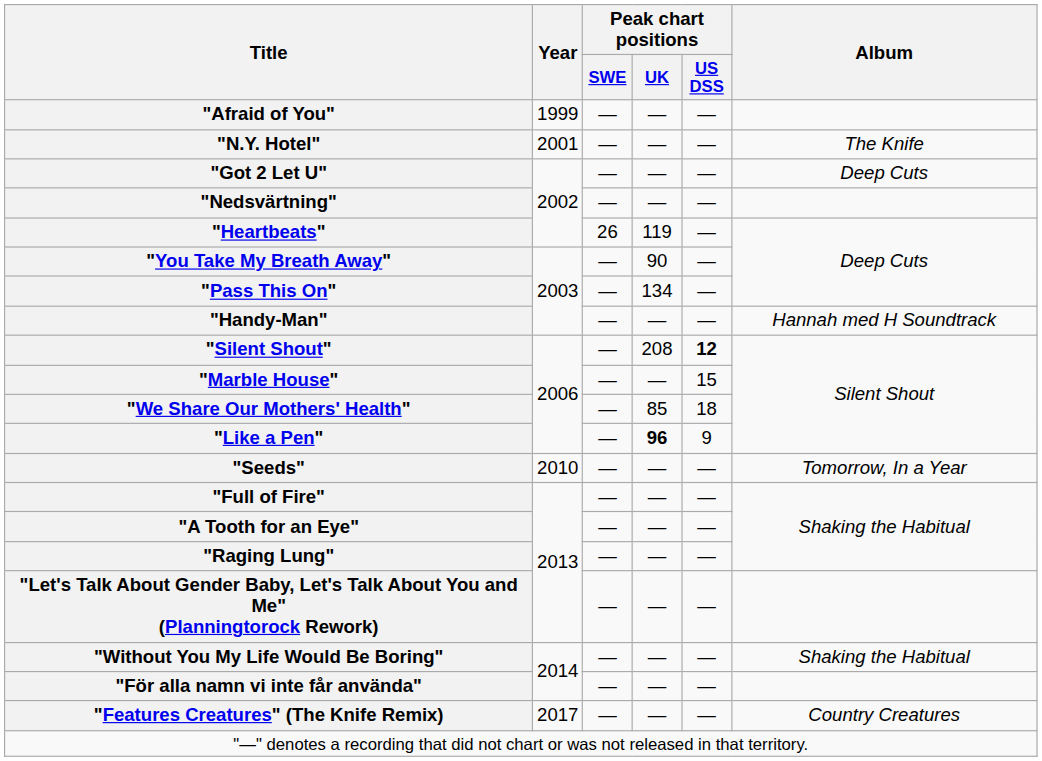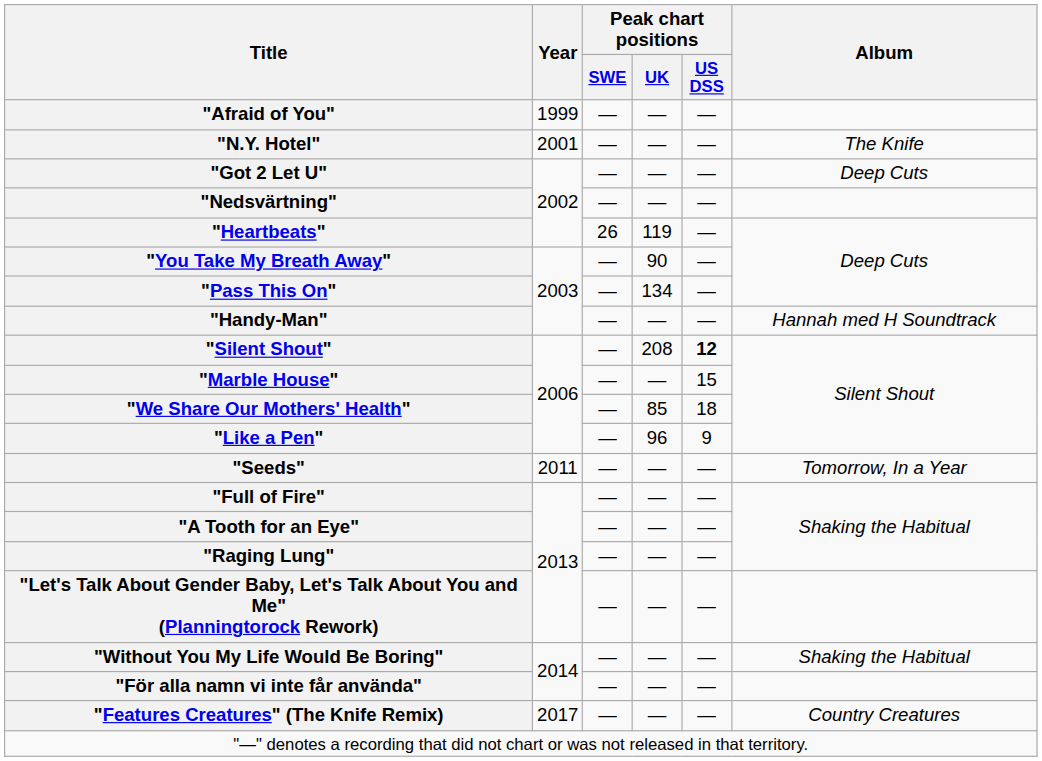"Like a Pen" | Peak chart positions / UK: bold -> normal
"Seeds" | Year: 2010 -> 2011
